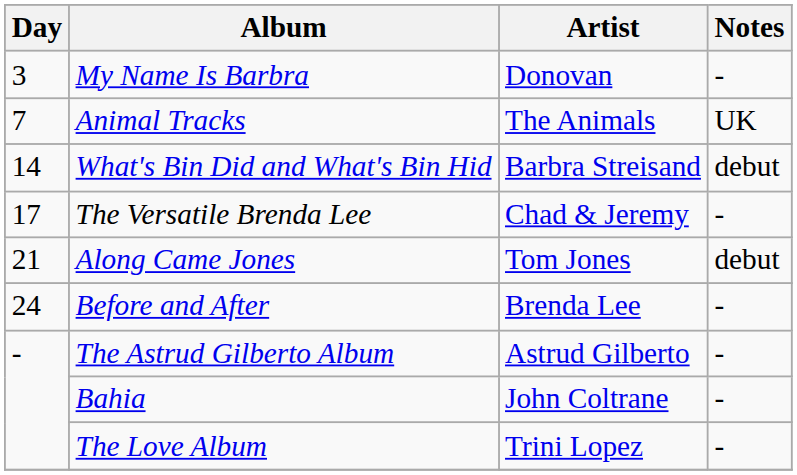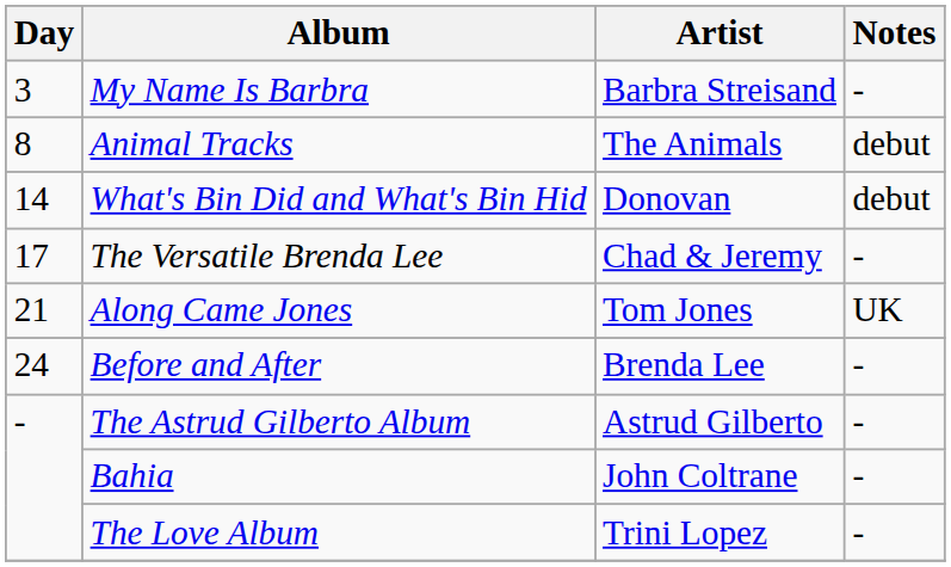My Name Is Barbra | Artist: Donovan -> Barbra Streisand
Animal Tracks | Day: 7 -> 8
Animal Tracks | Notes: UK -> debut
What's Bin Did and What's Bin Hid | Artist: Barbra Streisand -> Donovan
Along Came Jones | Notes: debut -> UK
